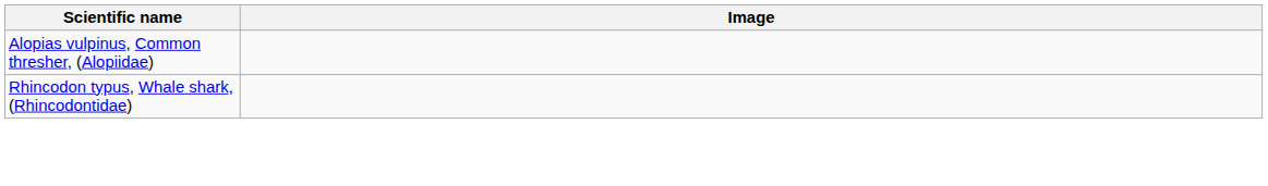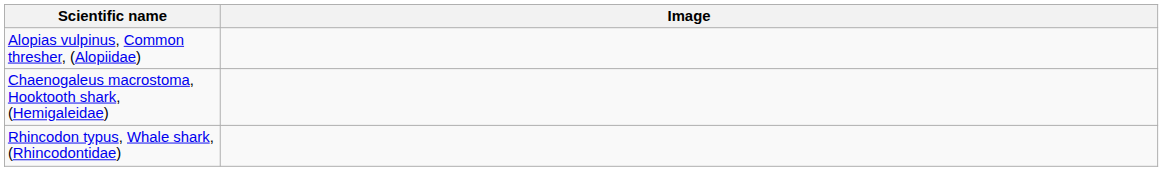+ row: Chaenogaleus macrostoma, Hooktooth shark, (Hemigaleidae)
